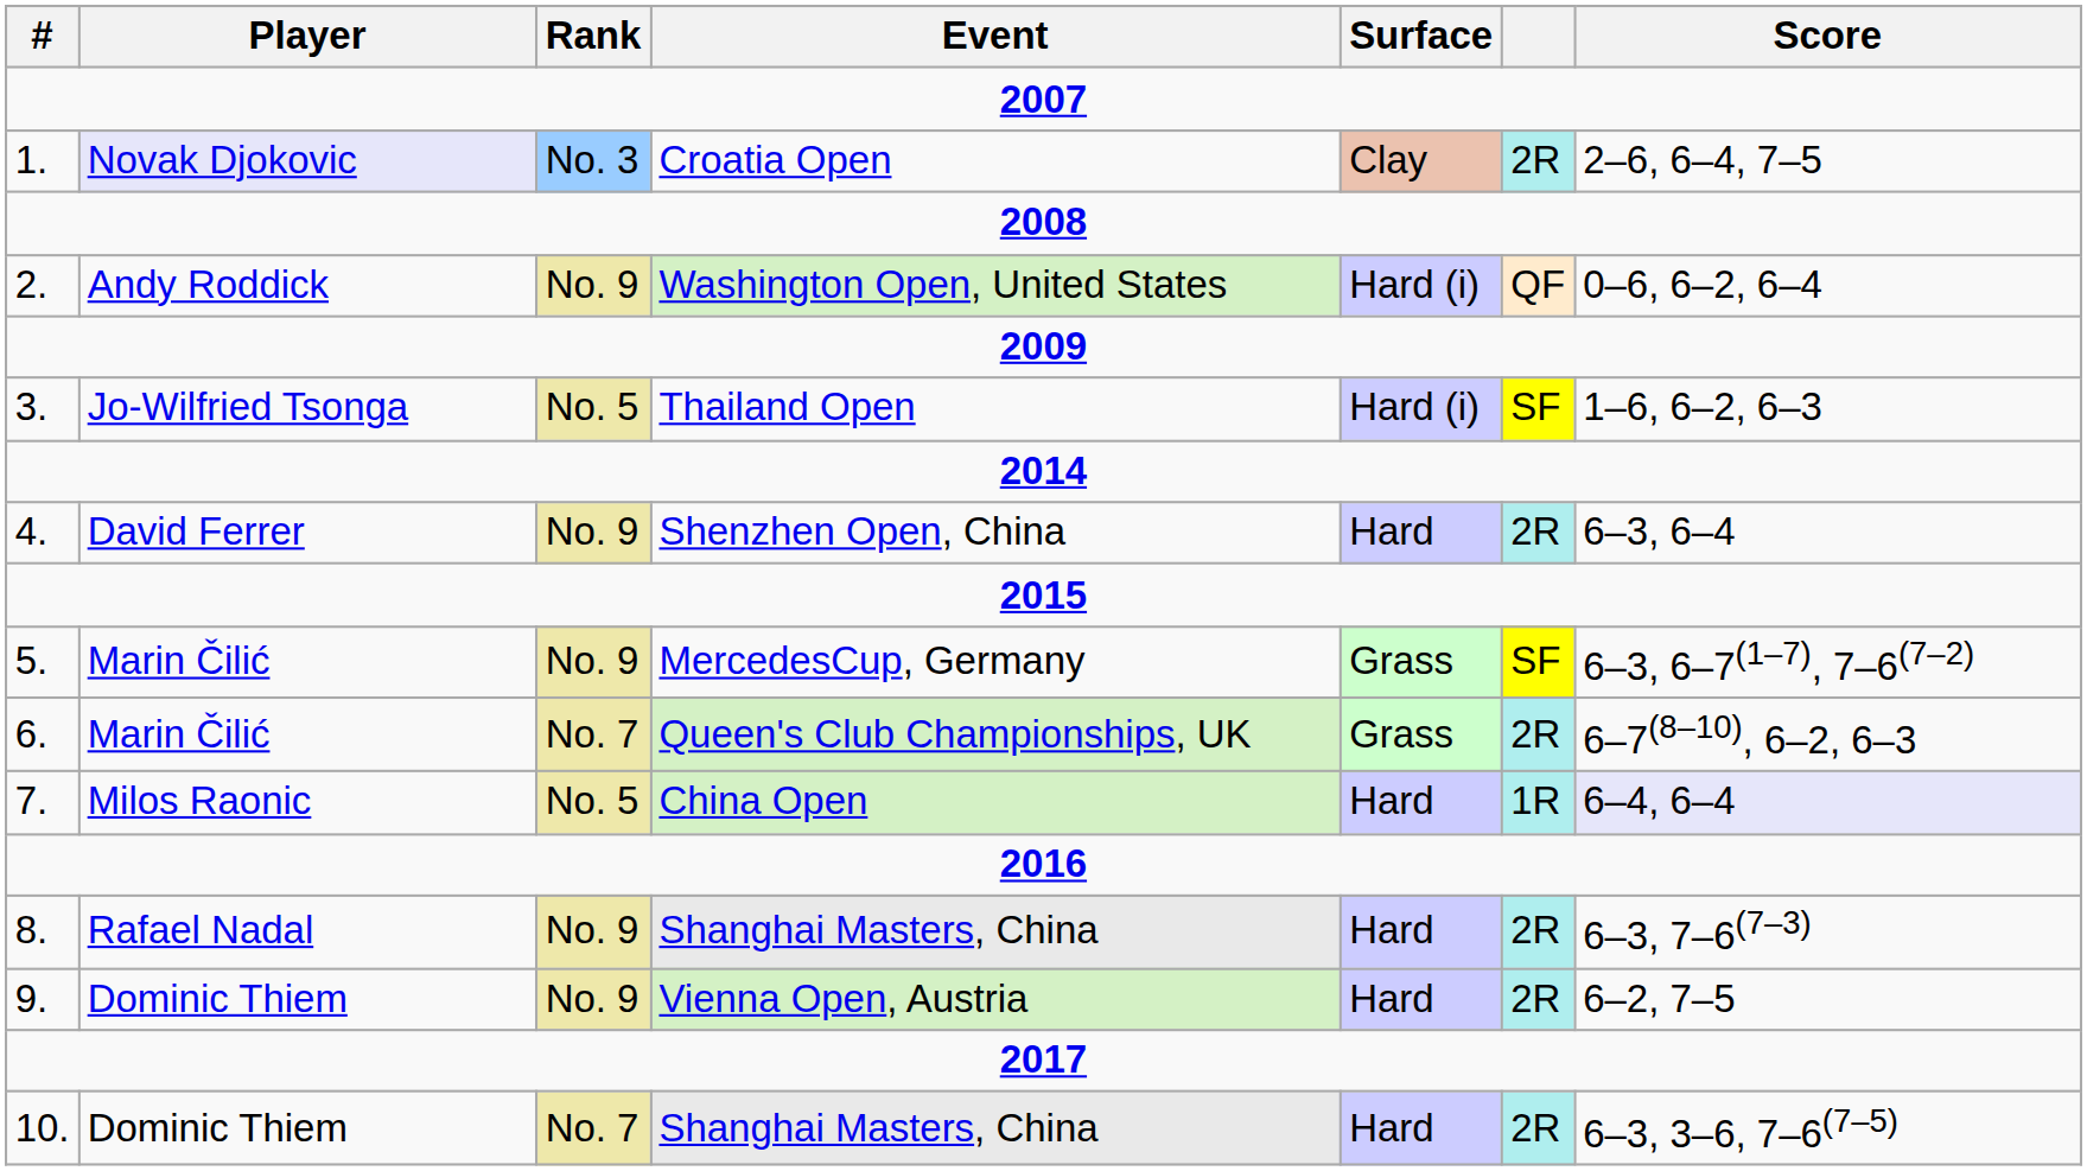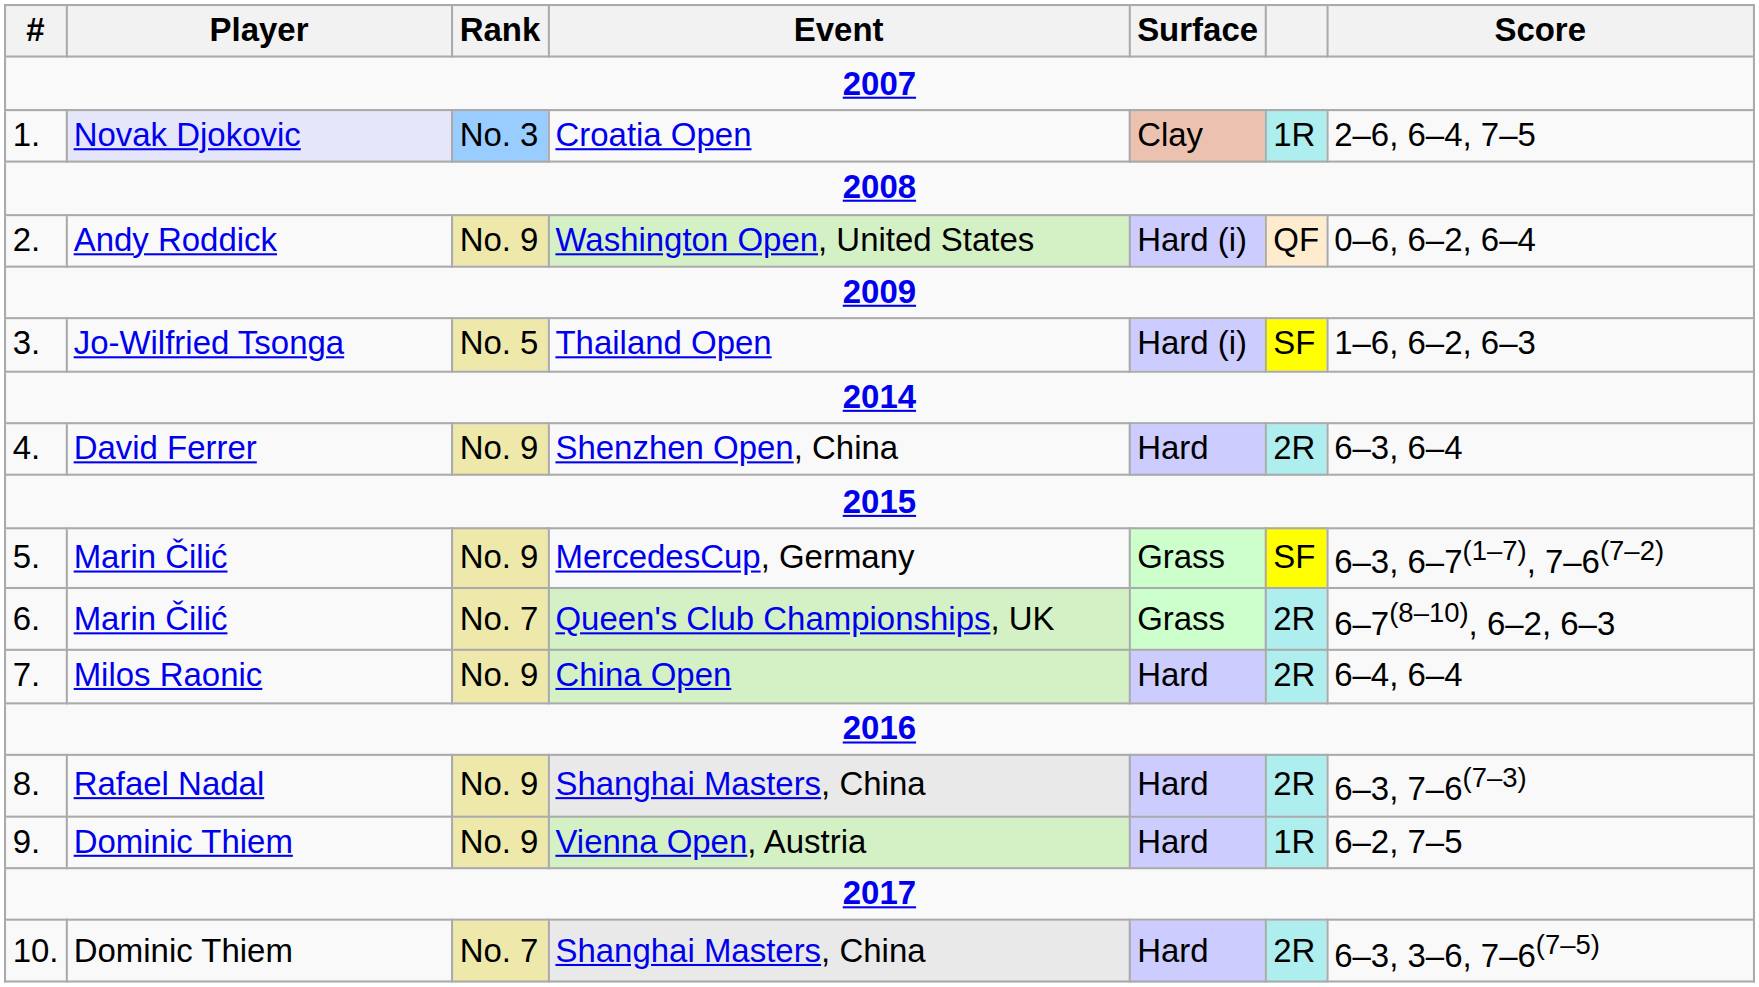Croatia Open | column 6: 2R -> 1R
China Open | Rank: No. 5 -> No. 9
China Open | column 6: 1R -> 2R
China Open | Score: lavender background -> no background
Vienna Open, Austria | column 6: 2R -> 1R
